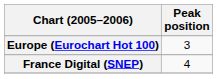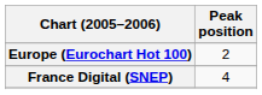Europe (Eurochart Hot 100) | Peak position: 3 -> 2
